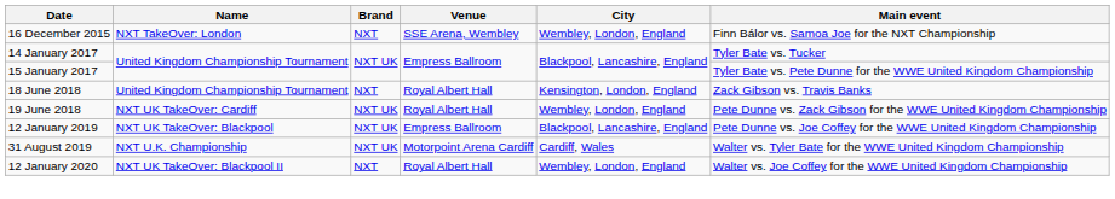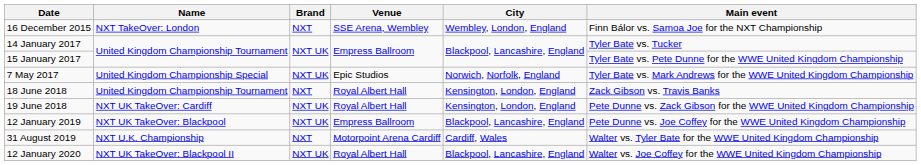+ row: 7 May 2017 | United Kingdom Championship Special | NXT UK | Epic Studios | Norwich, Norfolk, England | Tyler Bate vs. Mark Andrews for the WWE United Kingdom Championship
19 June 2018 | City: Wembley, London, England -> Kensington, London, England
31 August 2019 | Brand: NXT UK -> NXT
12 January 2020 | Brand: NXT -> NXT UK
12 January 2020 | City: Wembley, London, England -> Blackpool, Lancashire, England
